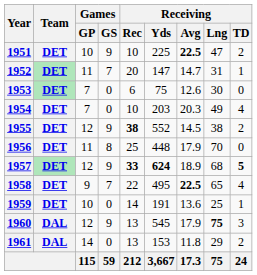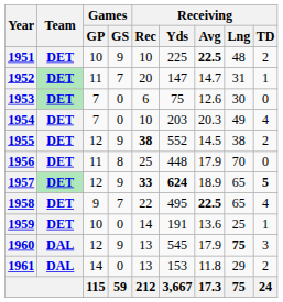1951 | Receiving / Lng: 47 -> 48
1957 | Receiving / Lng: 68 -> 65
